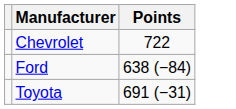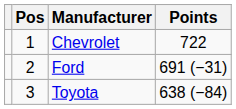+ column: Pos | 1 | 2 | 3
Ford | Points: 638 (−84) -> 691 (−31)
Toyota | Points: 691 (−31) -> 638 (−84)
